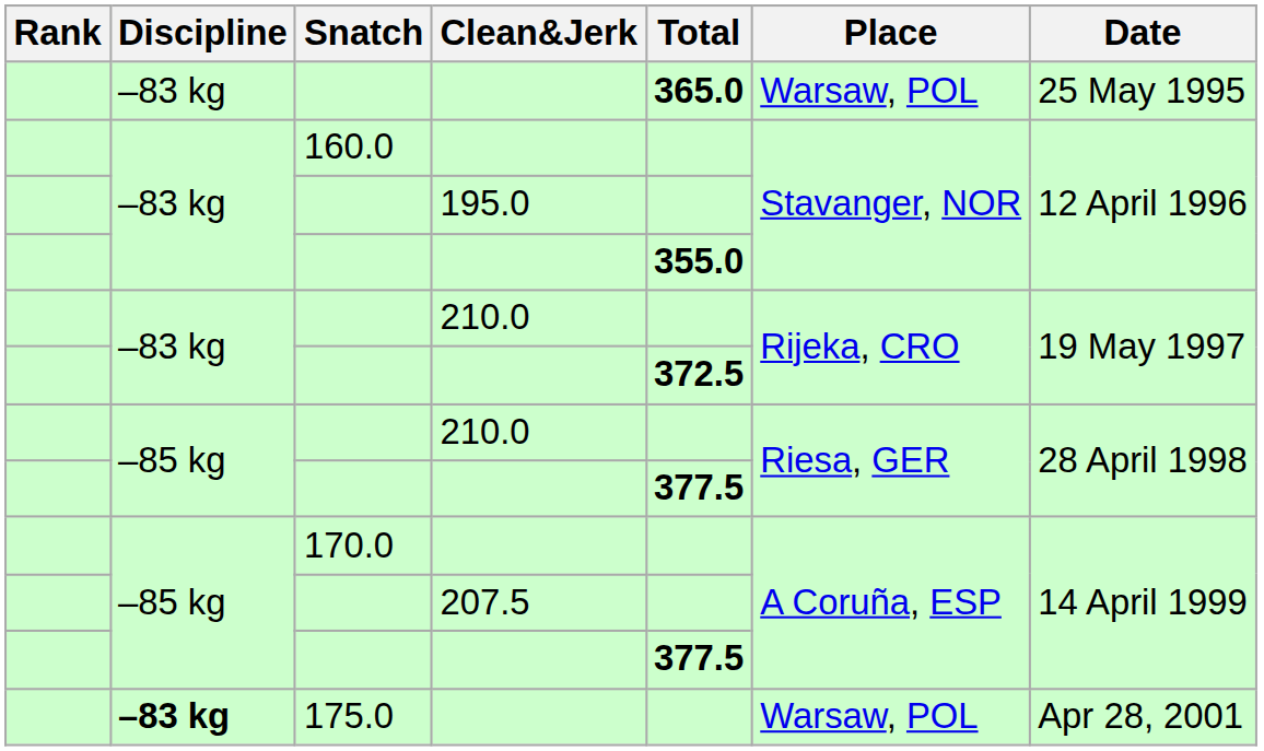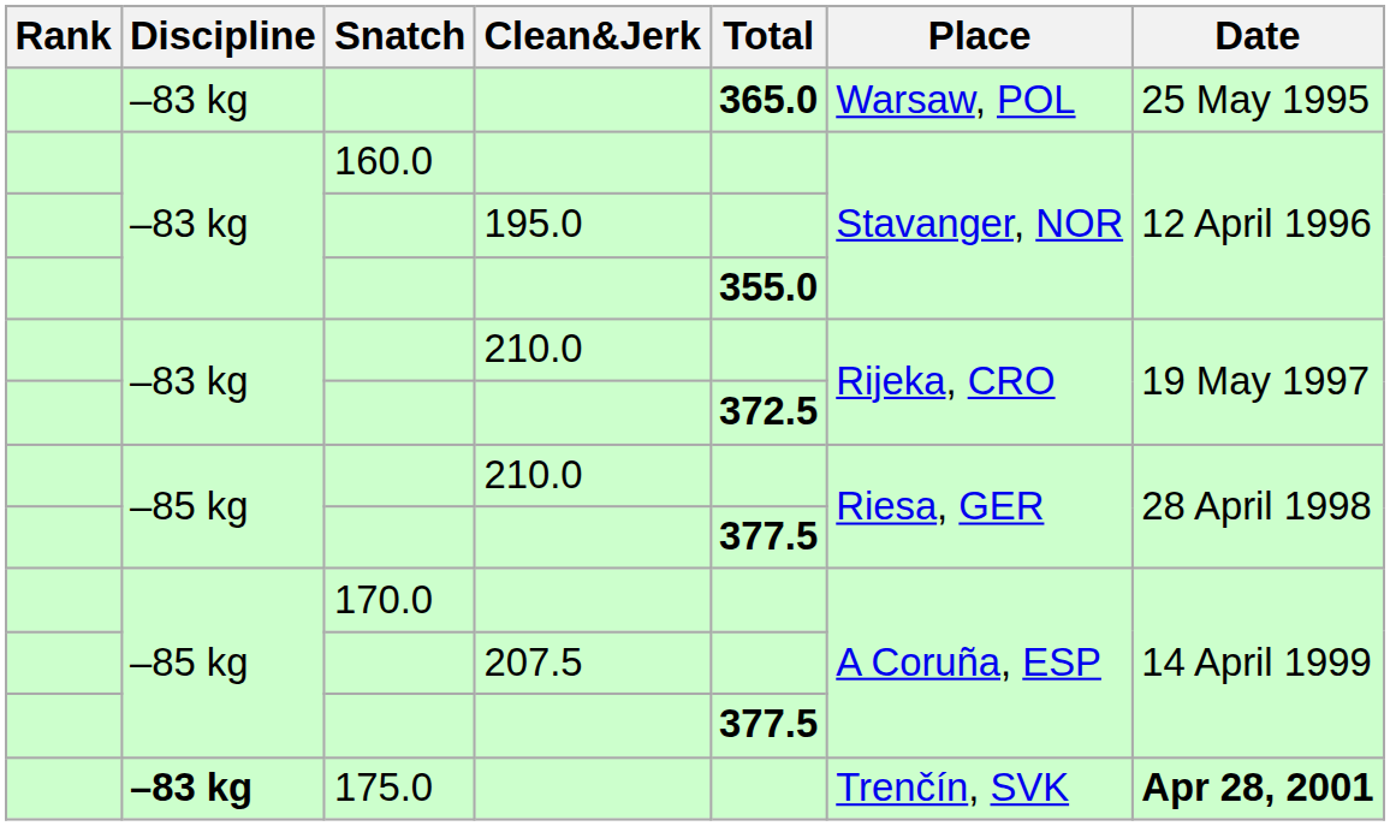175.0 | Place: Warsaw, POL -> Trenčín, SVK
175.0 | Date: normal -> bold
